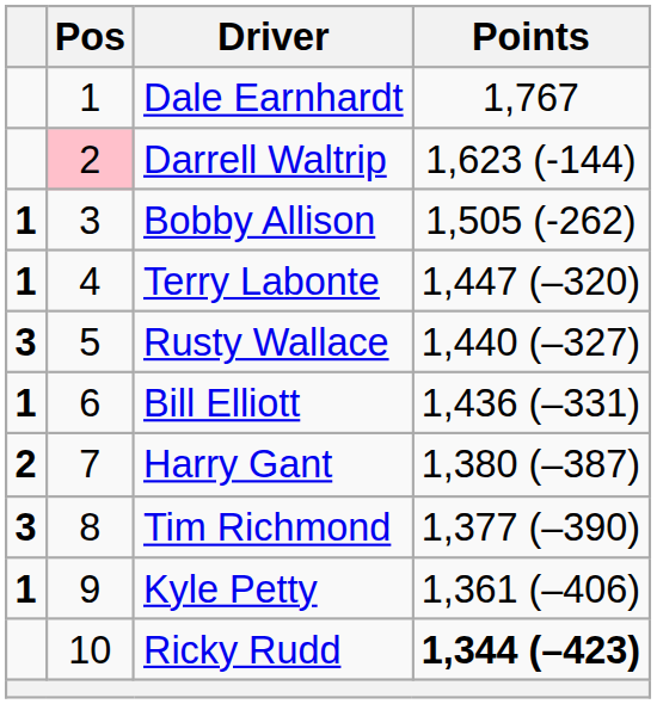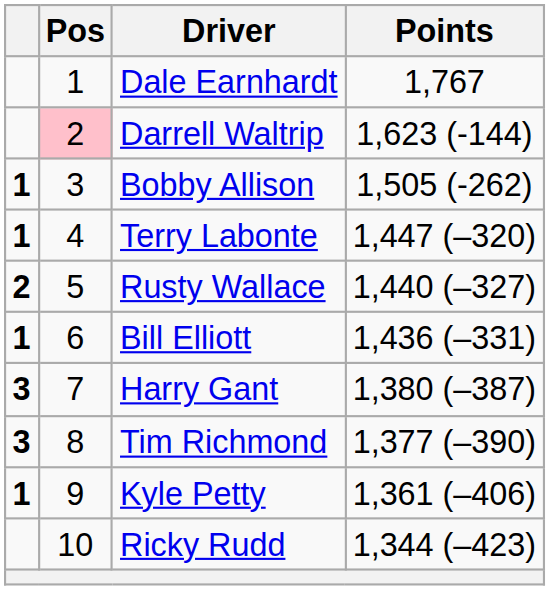Rusty Wallace | column 1: 3 -> 2
Harry Gant | column 1: 2 -> 3
Ricky Rudd | Points: bold -> normal
